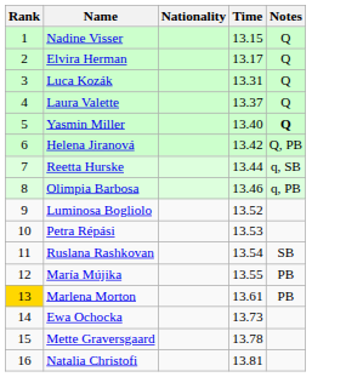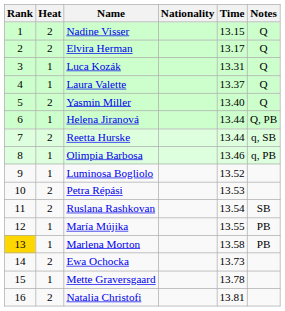+ column: Heat | 2 | 2 | 1 | 1 | 2 | 1 | 2 | 1 | 1 | 2 | 2 | 1 | 1 | 2 | 1 | 2
Yasmin Miller | Notes: bold -> normal
Helena Jiranová | Time: 13.42 -> 13.44
Marlena Morton | Time: 13.61 -> 13.58
